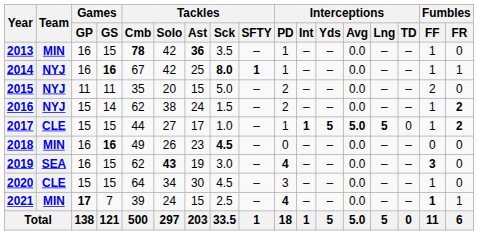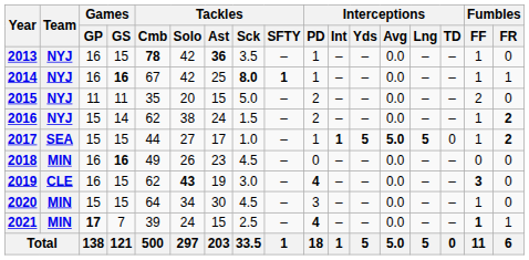2013 | Team: MIN -> NYJ
2017 | Team: CLE -> SEA
2018 | Tackles / Sck: bold -> normal
2019 | Team: SEA -> CLE
2020 | Team: CLE -> MIN
